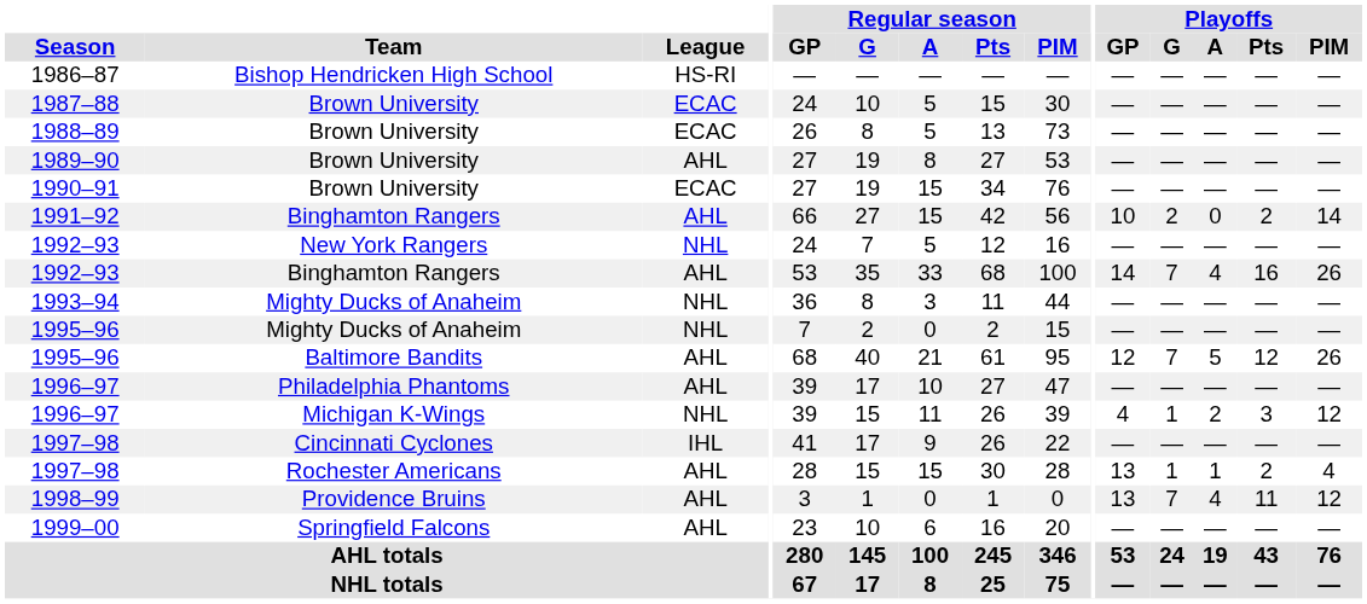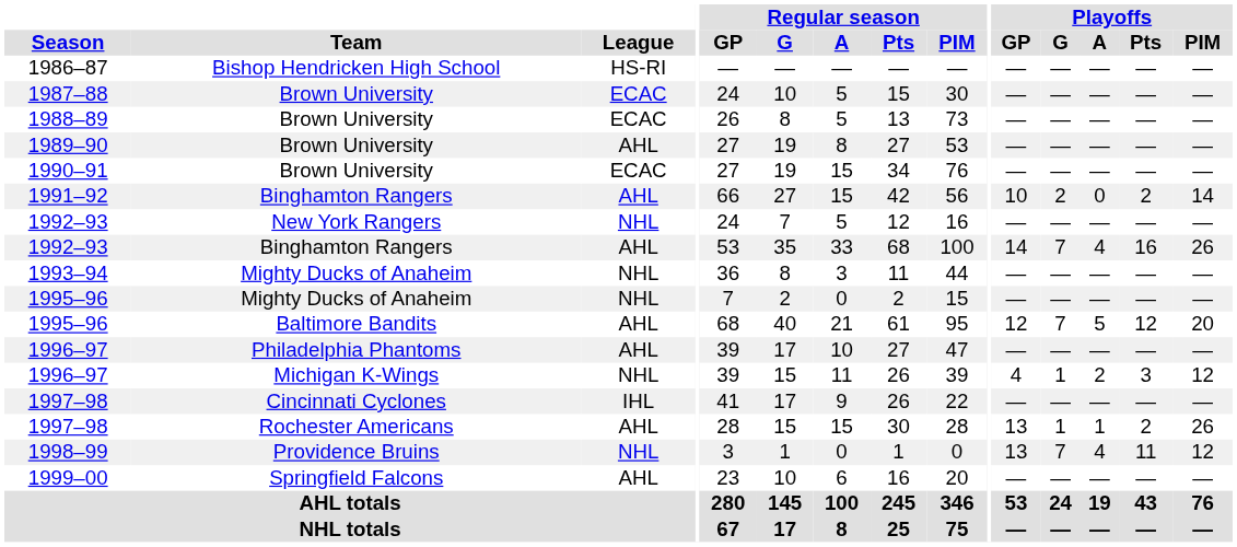1995–96 / Baltimore Bandits | Playoffs / PIM: 26 -> 20
1997–98 / Rochester Americans | Playoffs / PIM: 4 -> 26
1998–99 | League: AHL -> NHL
